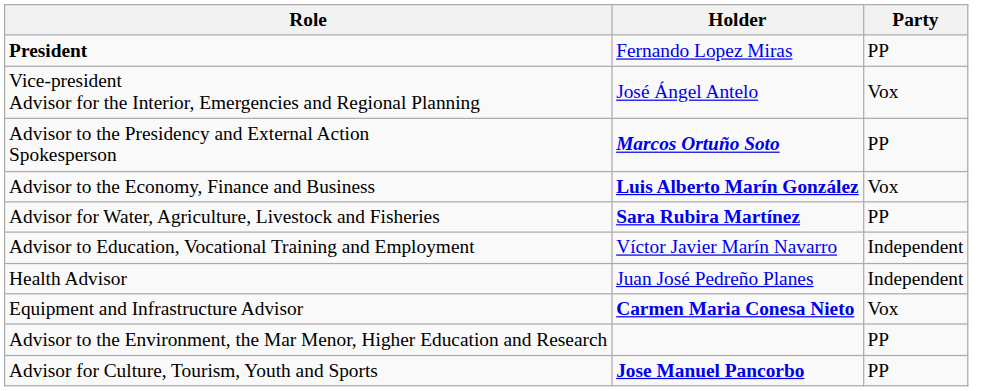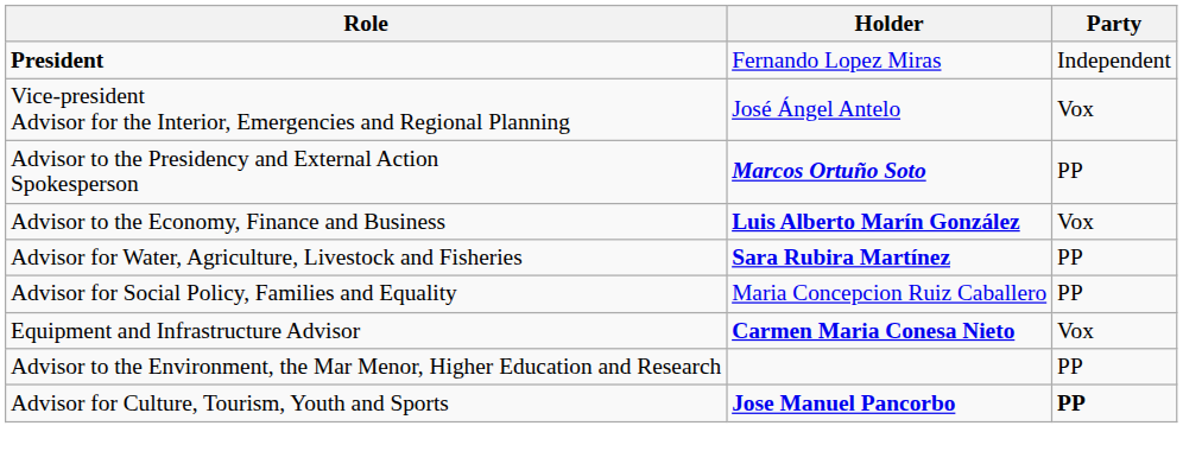President | Party: PP -> Independent
+ row: Advisor for Social Policy, Families and Equality | Maria Concepcion Ruiz Caballero | PP
- row: Advisor to Education, Vocational Training and Employment | Víctor Javier Marín Navarro | Independent
- row: Health Advisor | Juan José Pedreño Planes | Independent
Advisor for Culture, Tourism, Youth and Sports | Party: normal -> bold
